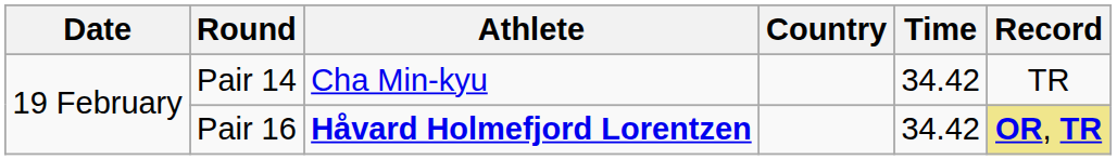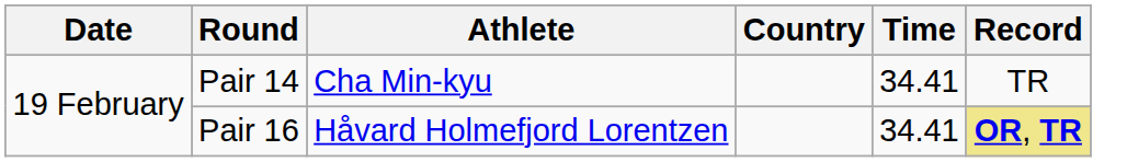Pair 14 | Time: 34.42 -> 34.41
Pair 16 | Athlete: bold -> normal
Pair 16 | Time: 34.42 -> 34.41
